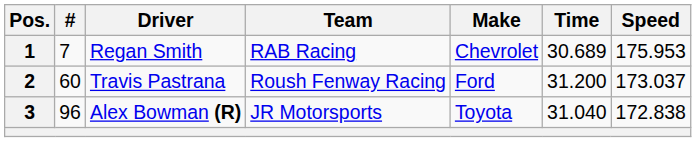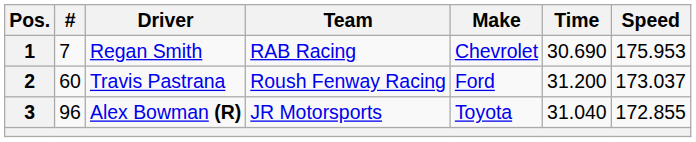1 | Time: 30.689 -> 30.690
3 | Speed: 172.838 -> 172.855
